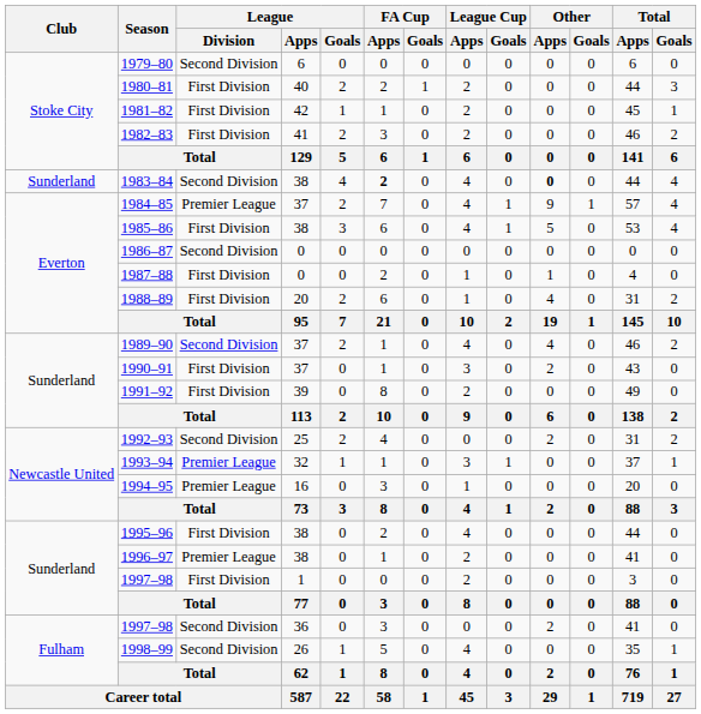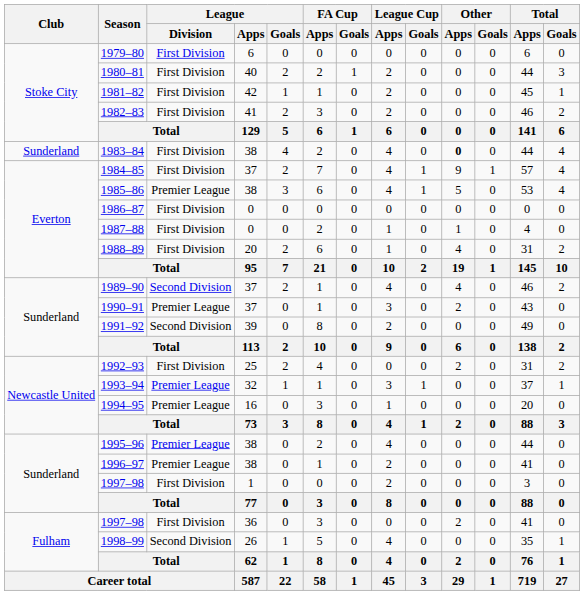1979–80 | League / Division: Second Division -> First Division
1983–84 | League / Division: Second Division -> First Division
1983–84 | FA Cup / Apps: bold -> normal
1984–85 | League / Division: Premier League -> First Division
1985–86 | League / Division: First Division -> Premier League
1986–87 | League / Division: Second Division -> First Division
1990–91 | League / Division: First Division -> Premier League
1991–92 | League / Division: First Division -> Second Division
1992–93 | League / Division: Second Division -> First Division
1995–96 | League / Division: First Division -> Premier League
1997–98 / 36 | League / Division: Second Division -> First Division
